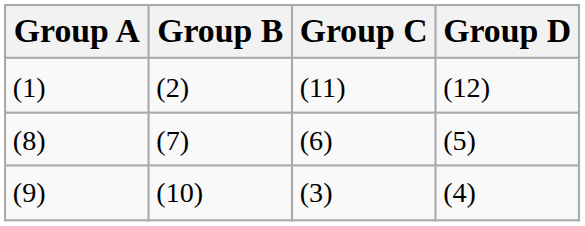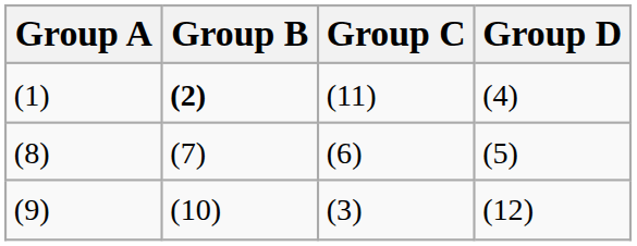(1) | Group B: normal -> bold
(1) | Group D: (12) -> (4)
(9) | Group D: (4) -> (12)
